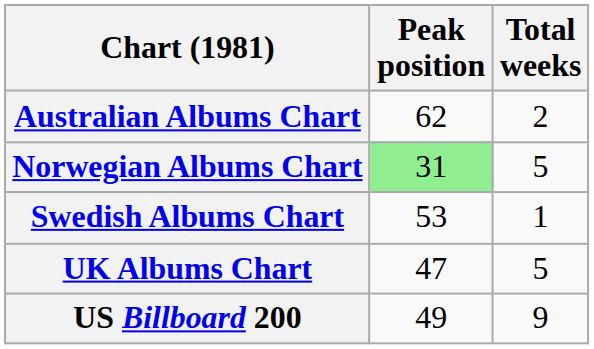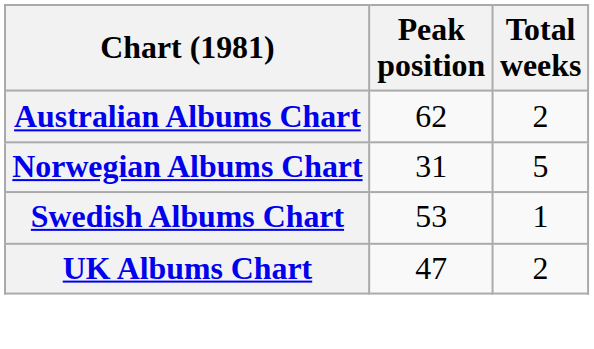Norwegian Albums Chart | Peak position: lightgreen background -> no background
UK Albums Chart | Total weeks: 5 -> 2
- row: US Billboard 200 | 49 | 9
